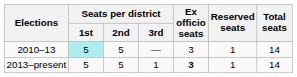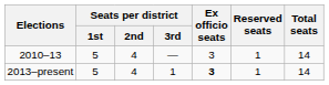2010–13 | Seats per district / 1st: paleturquoise background -> no background
2010–13 | Seats per district / 2nd: 5 -> 4
2013–present | Seats per district / 2nd: 5 -> 4
